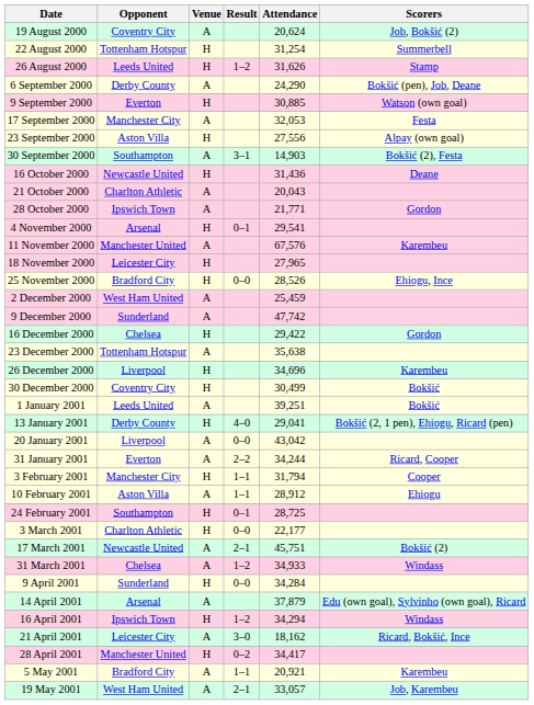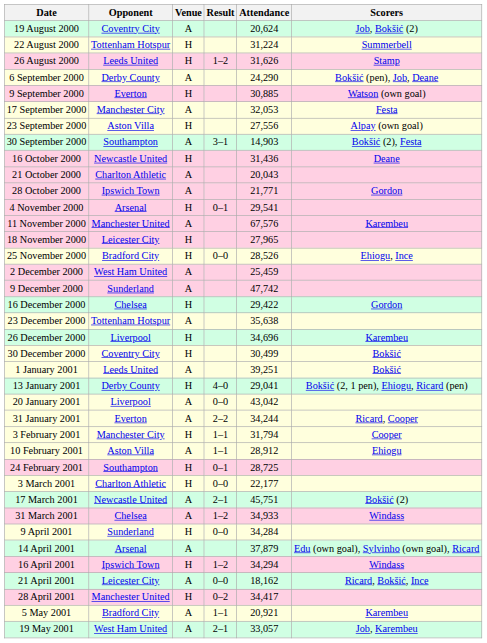22 August 2000 | Attendance: 31,254 -> 31,224
21 April 2001 | Result: 3–0 -> 0–0
